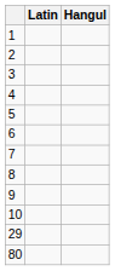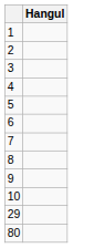- column: Latin
